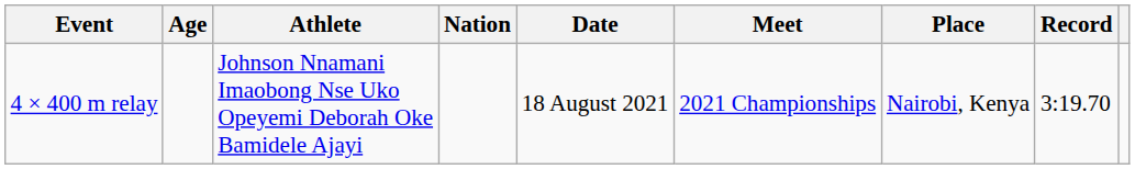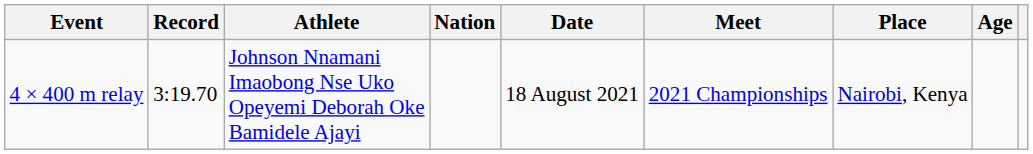columns swapped: Record <-> Age
